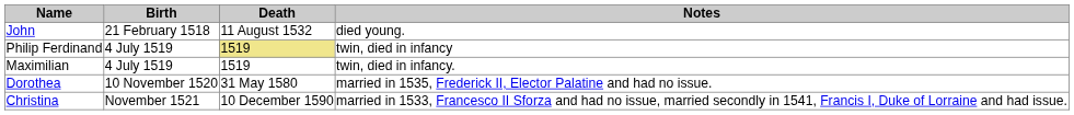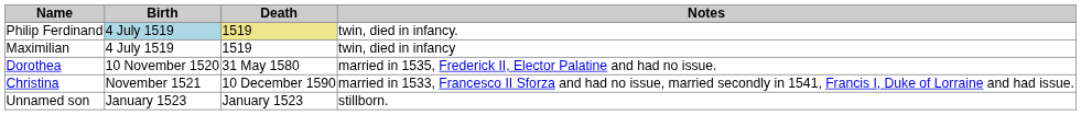- row: John | 21 February 1518 | 11 August 1532 | died young.
Philip Ferdinand | Birth: no background -> lightblue background
Philip Ferdinand | Notes: twin, died in infancy -> twin, died in infancy.
Maximilian | Notes: twin, died in infancy. -> twin, died in infancy
+ row: Unnamed son | January 1523 | January 1523 | stillborn.
